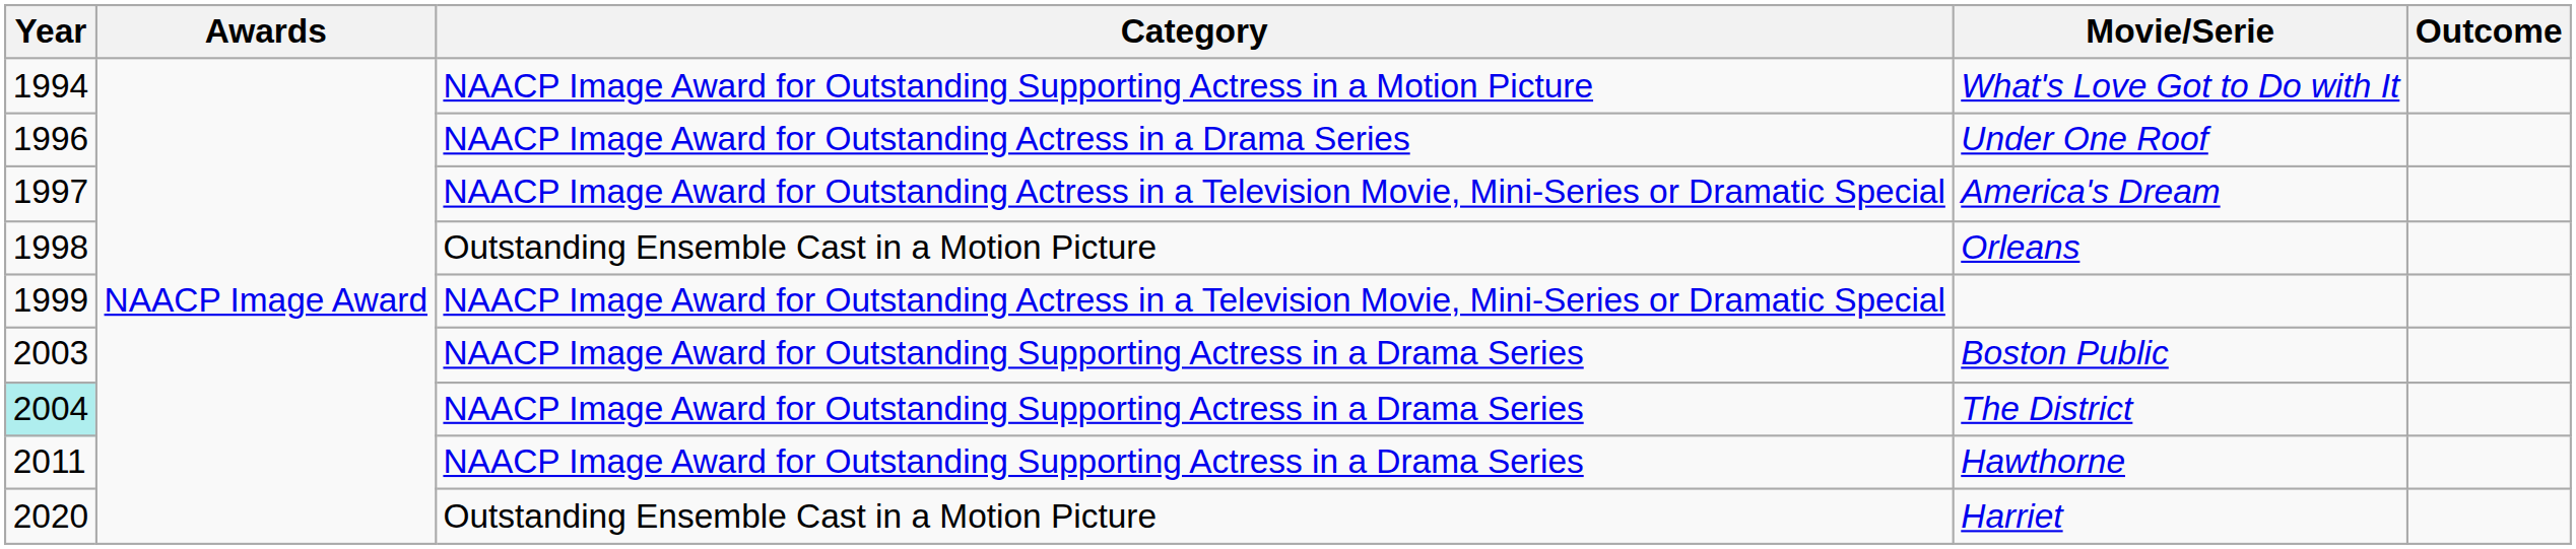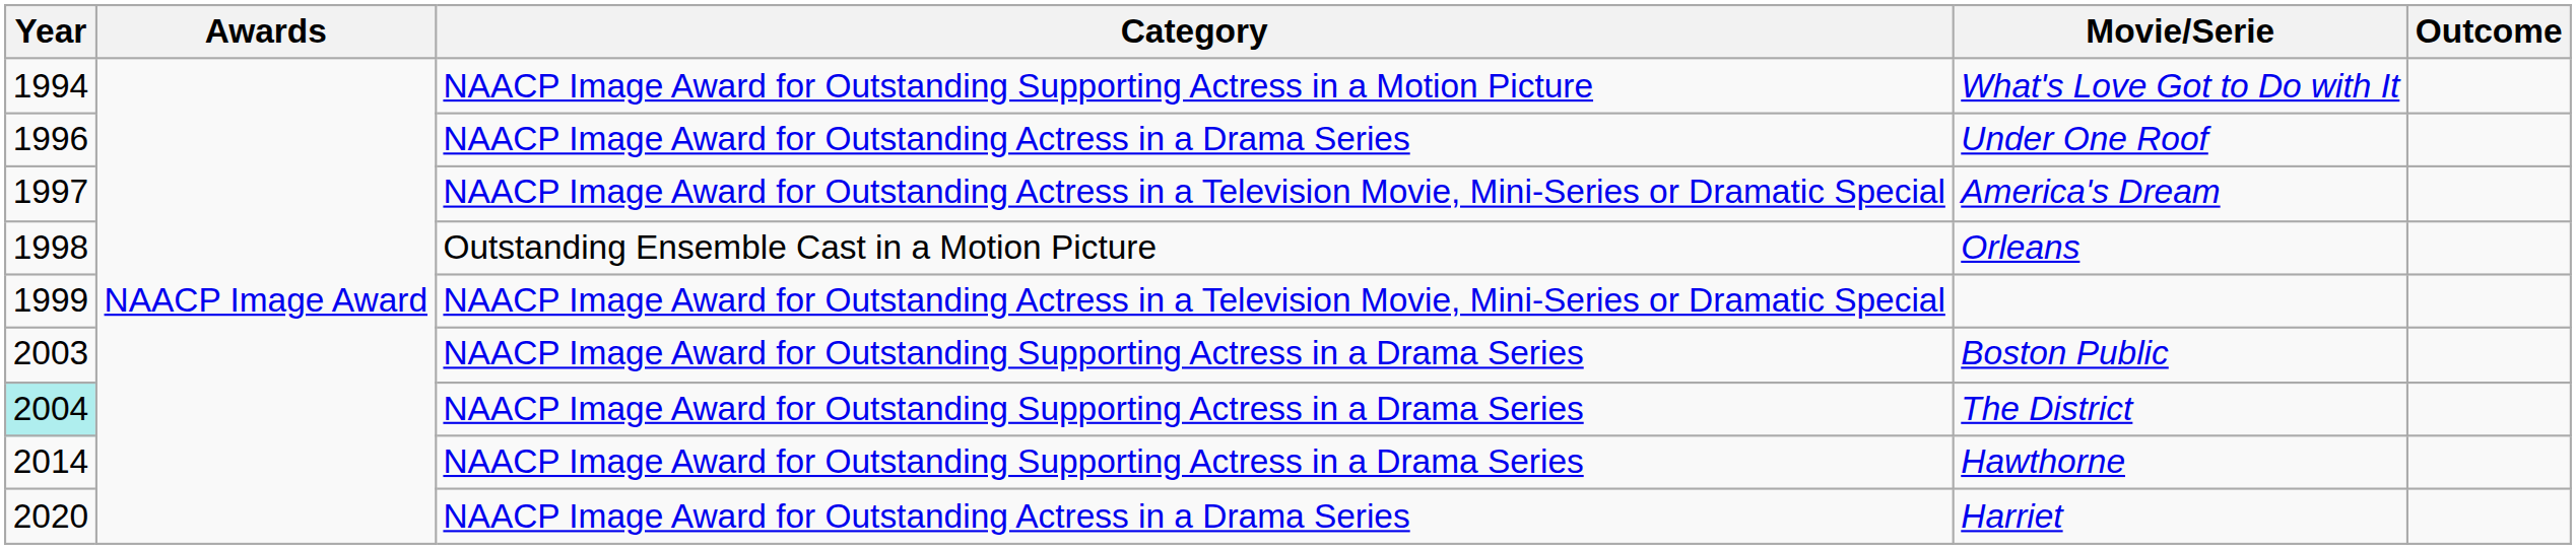Hawthorne | Year: 2011 -> 2014
Harriet | Category: Outstanding Ensemble Cast in a Motion Picture -> NAACP Image Award for Outstanding Actress in a Drama Series
